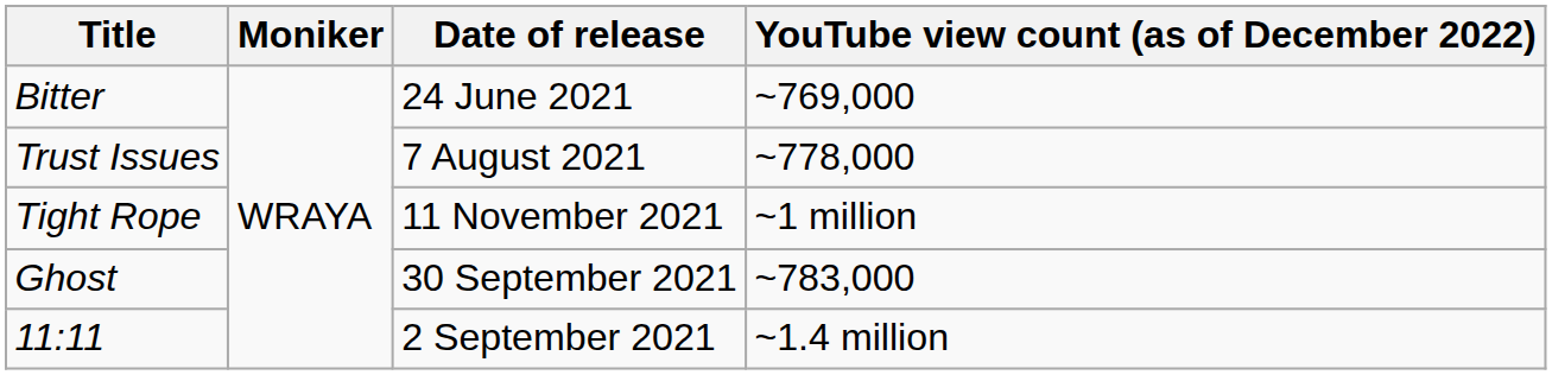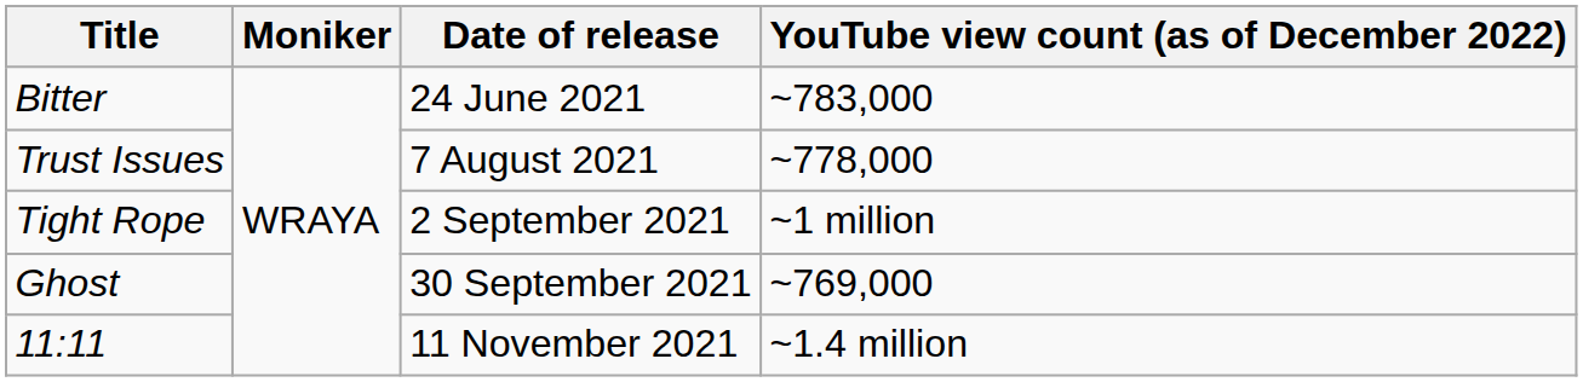Bitter | YouTube view count (as of December 2022): ~769,000 -> ~783,000
Tight Rope | Date of release: 11 November 2021 -> 2 September 2021
Ghost | YouTube view count (as of December 2022): ~783,000 -> ~769,000
11:11 | Date of release: 2 September 2021 -> 11 November 2021
